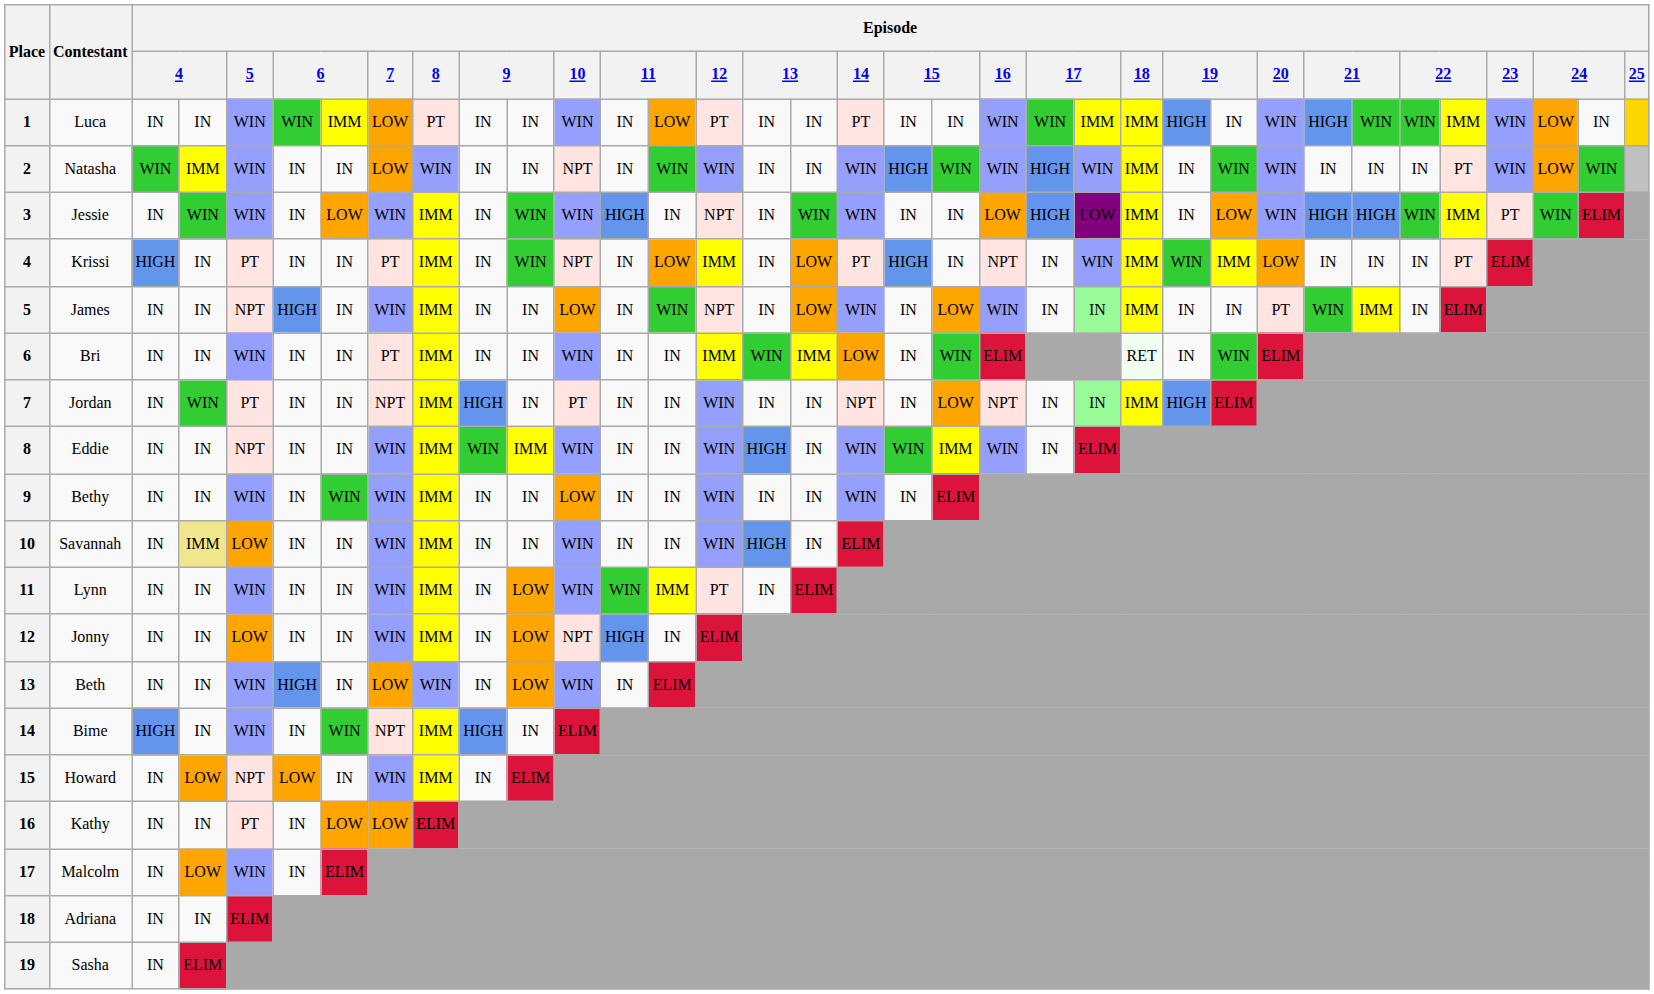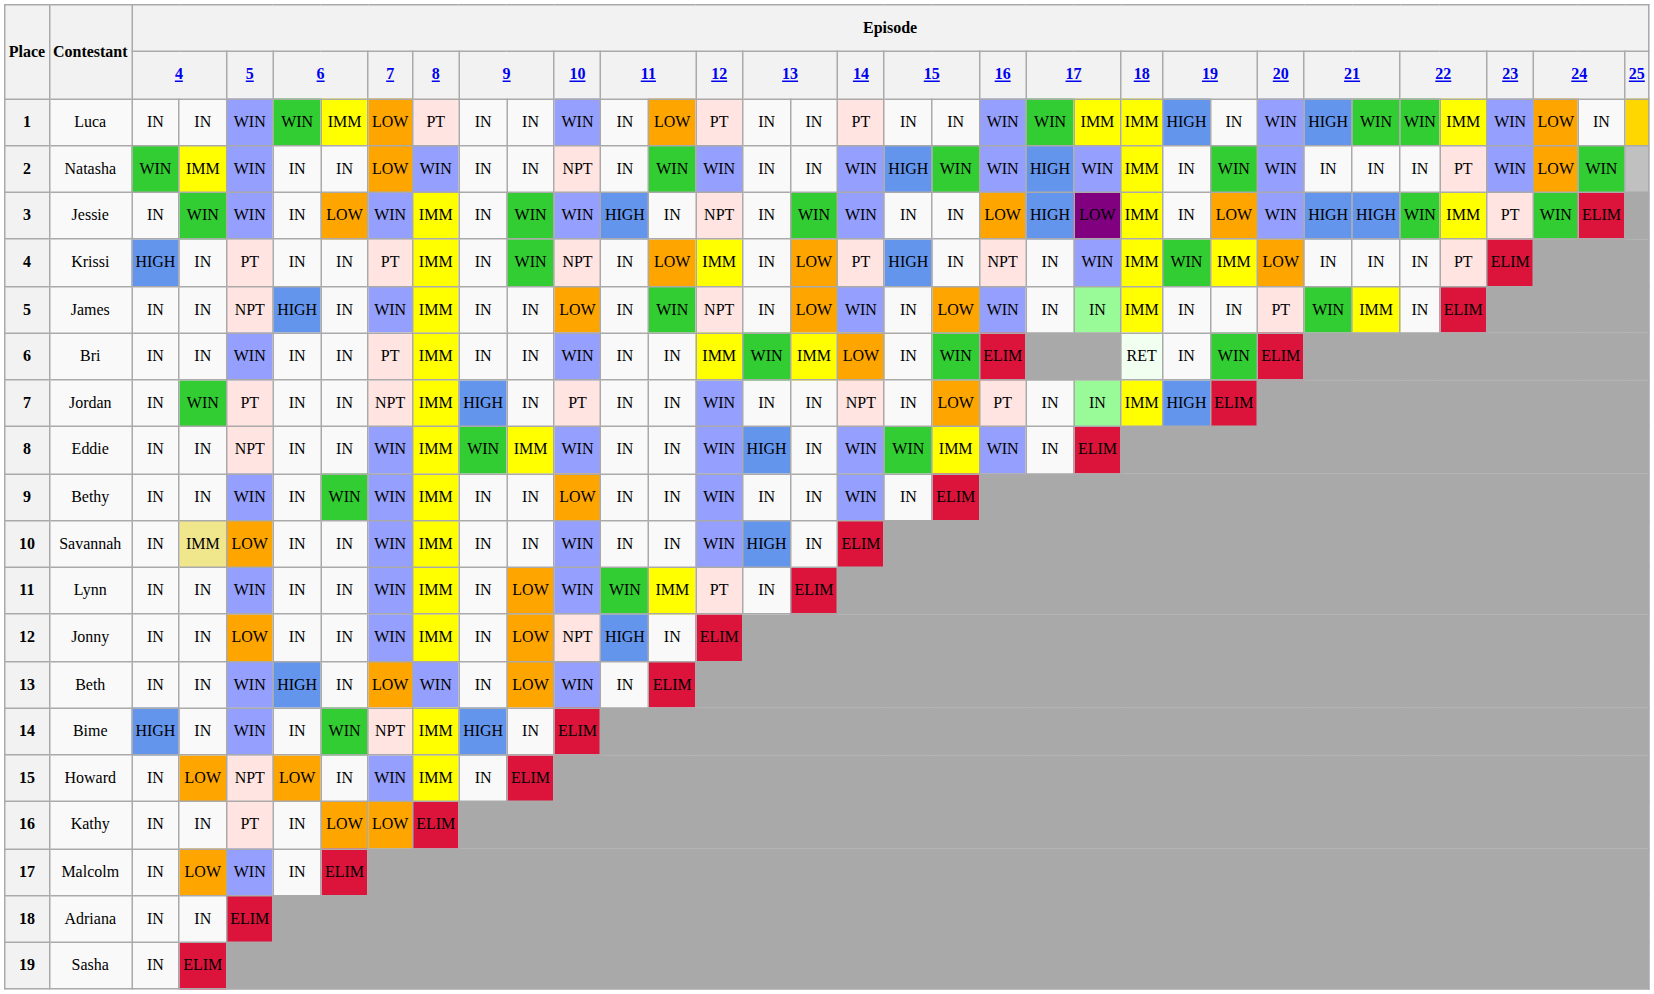Jordan | Episode / 16: NPT -> PT
